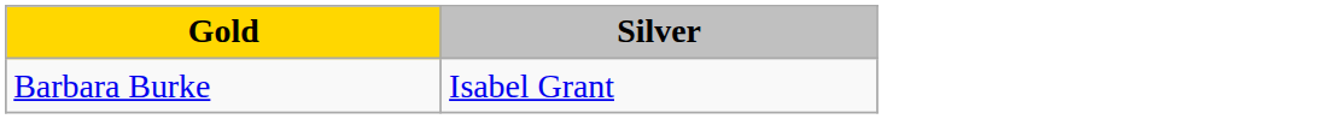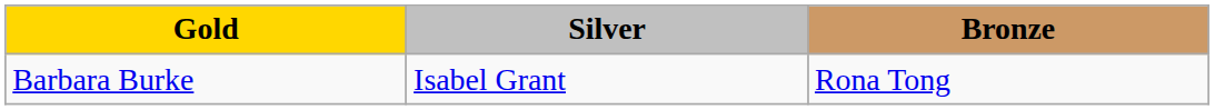+ column: Bronze | Rona Tong
